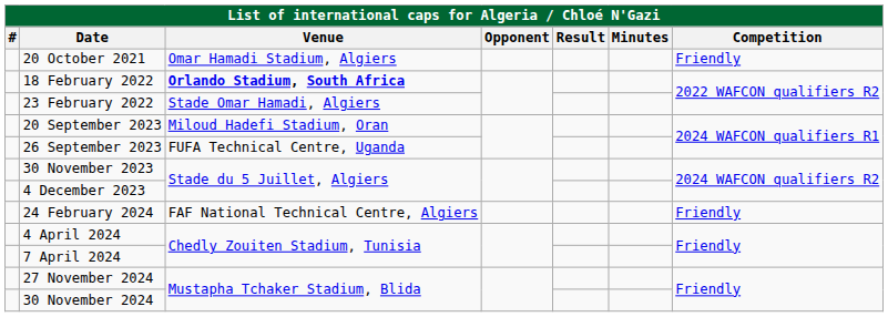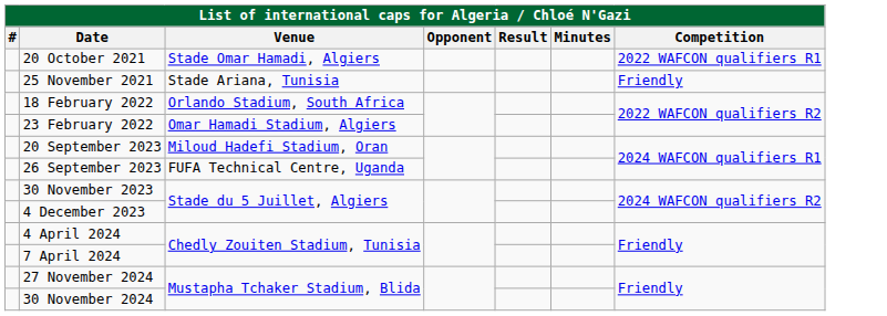20 October 2021 | Venue: Omar Hamadi Stadium, Algiers -> Stade Omar Hamadi, Algiers
20 October 2021 | Competition: Friendly -> 2022 WAFCON qualifiers R1
+ row: 25 November 2021 | Stade Ariana, Tunisia | Friendly
18 February 2022 | Venue: bold -> normal
23 February 2022 | Venue: Stade Omar Hamadi, Algiers -> Omar Hamadi Stadium, Algiers
- row: 24 February 2024 | FAF National Technical Centre, Algiers | Friendly
